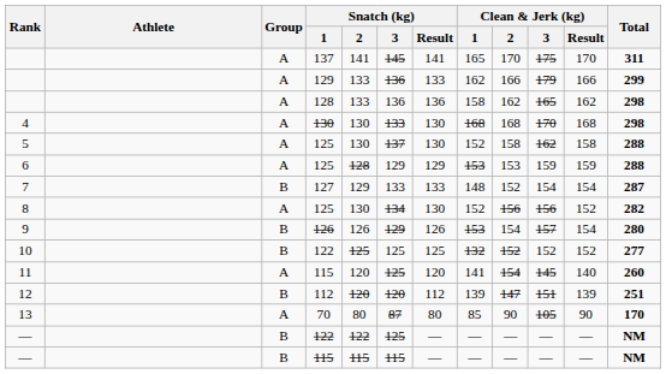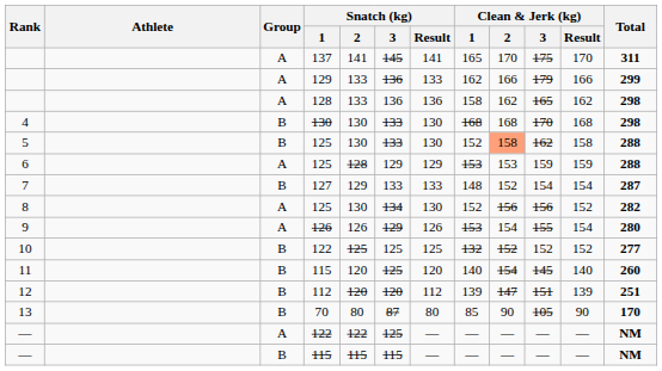4 | Group: A -> B
5 | Group: A -> B
5 | Snatch (kg) / 3: 137 -> 133
5 | Clean & Jerk (kg) / 2: no background -> lightsalmon background
9 | Group: B -> A
9 | Clean & Jerk (kg) / 3: 157 -> 155
11 | Group: A -> B
11 | Clean & Jerk (kg) / 1: 141 -> 140
13 | Group: A -> B
— / 122 | Group: B -> A
